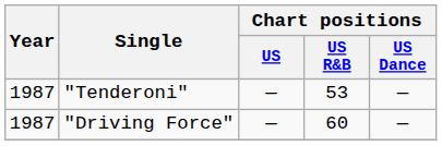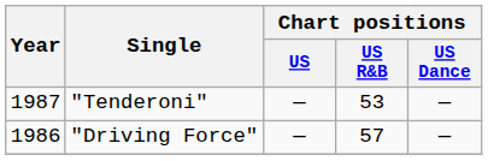"Driving Force" | Year: 1987 -> 1986
"Driving Force" | Chart positions / US R&B: 60 -> 57
